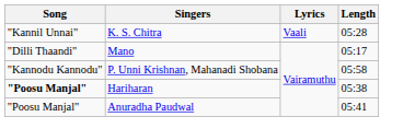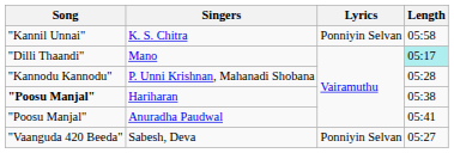K. S. Chitra | Lyrics: Vaali -> Ponniyin Selvan
K. S. Chitra | Length: 05:28 -> 05:58
Mano | Length: no background -> paleturquoise background
P. Unni Krishnan, Mahanadi Shobana | Length: 05:58 -> 05:28
+ row: "Vaanguda 420 Beeda" | Sabesh, Deva | Ponniyin Selvan | 05:27
